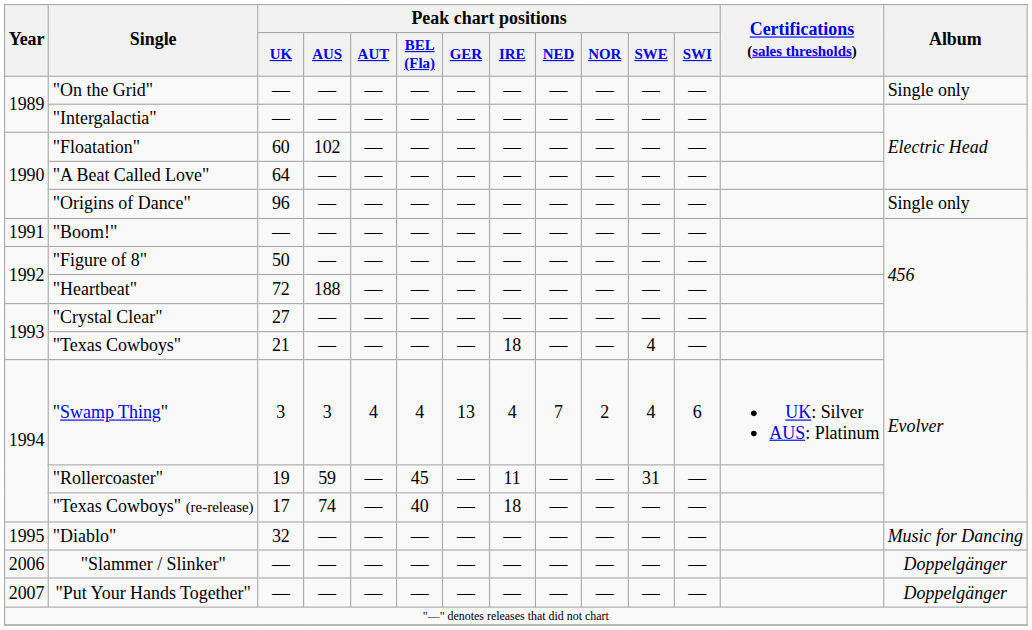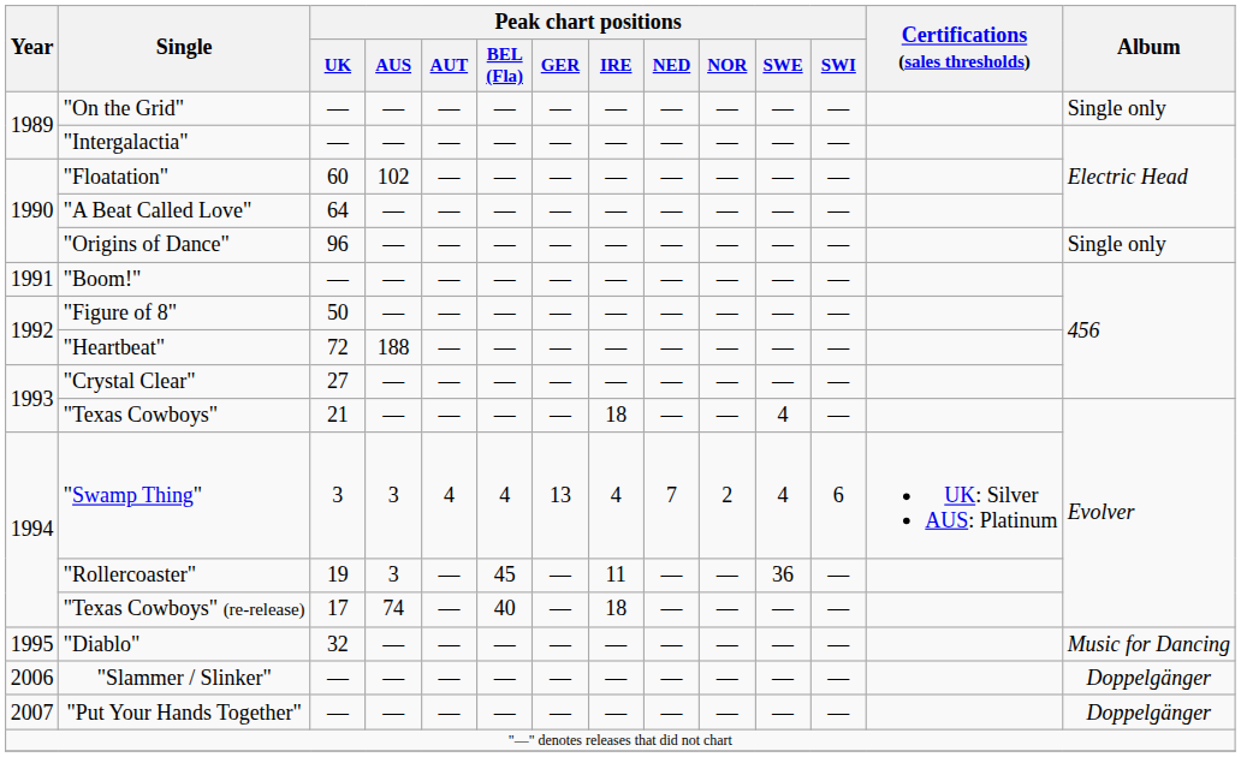"Rollercoaster" | Peak chart positions / AUS: 59 -> 3
"Rollercoaster" | Peak chart positions / SWE: 31 -> 36
